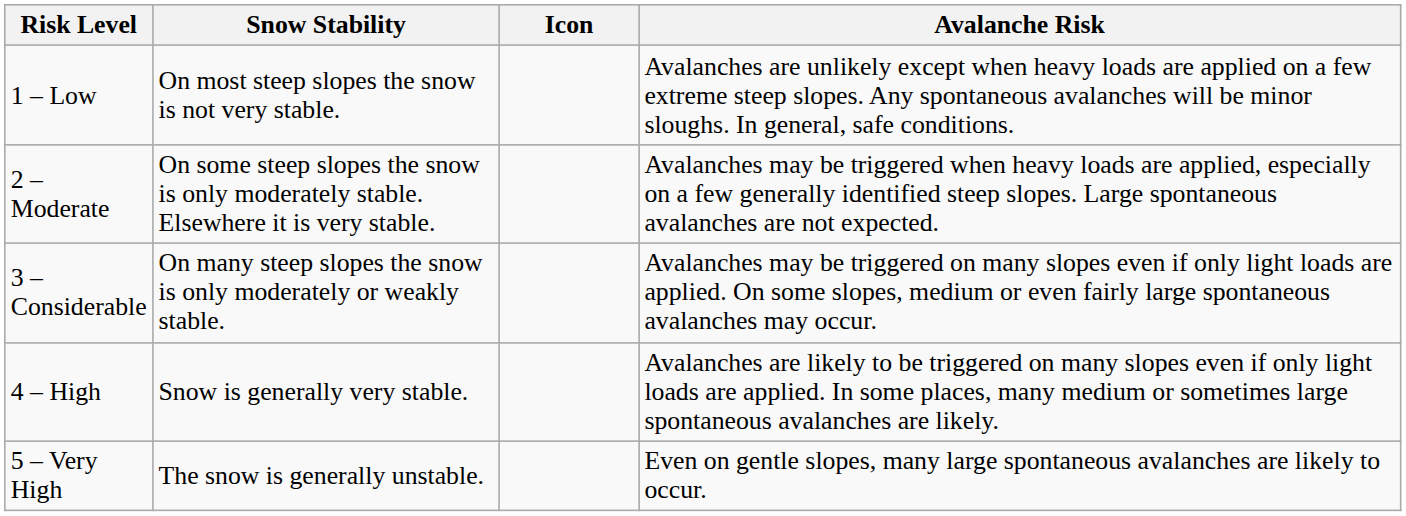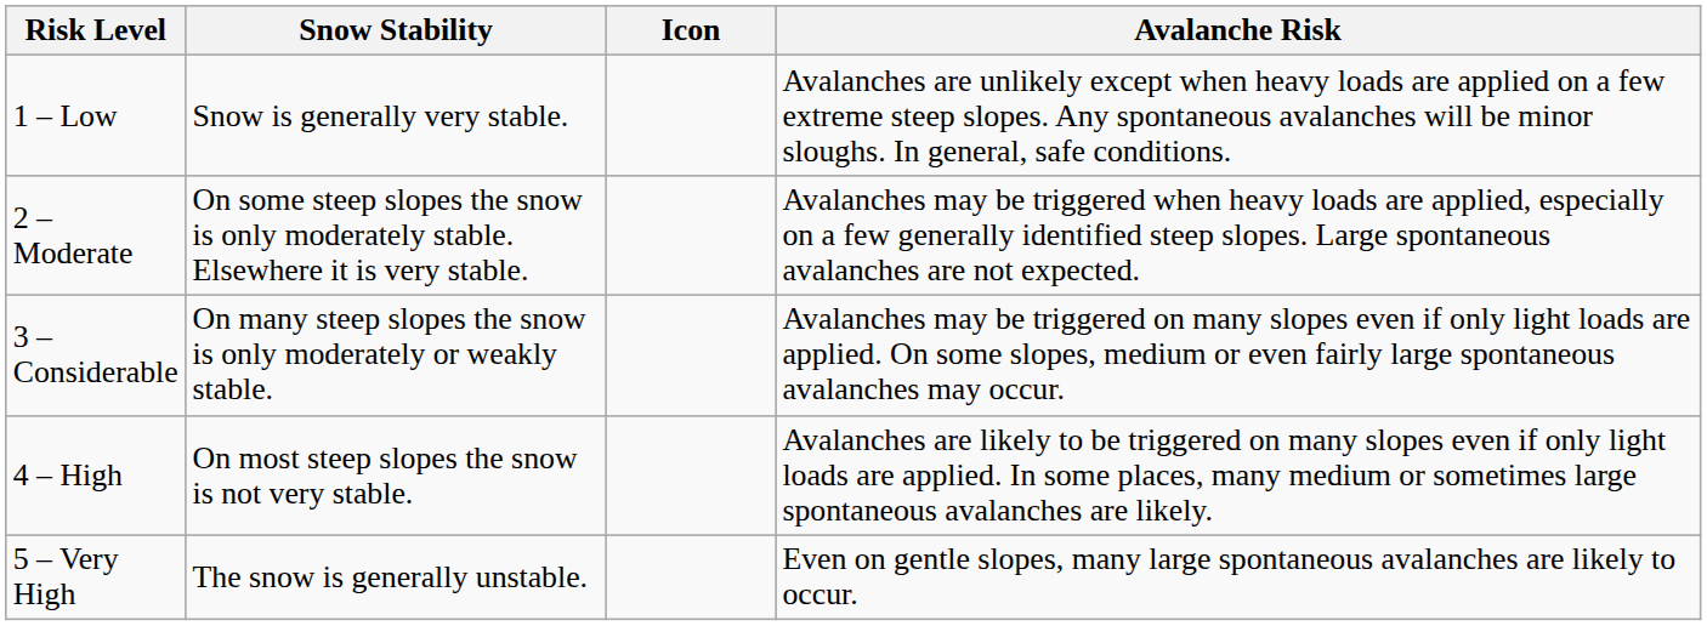1 – Low | Snow Stability: On most steep slopes the snow is not very stable. -> Snow is generally very stable.
4 – High | Snow Stability: Snow is generally very stable. -> On most steep slopes the snow is not very stable.
